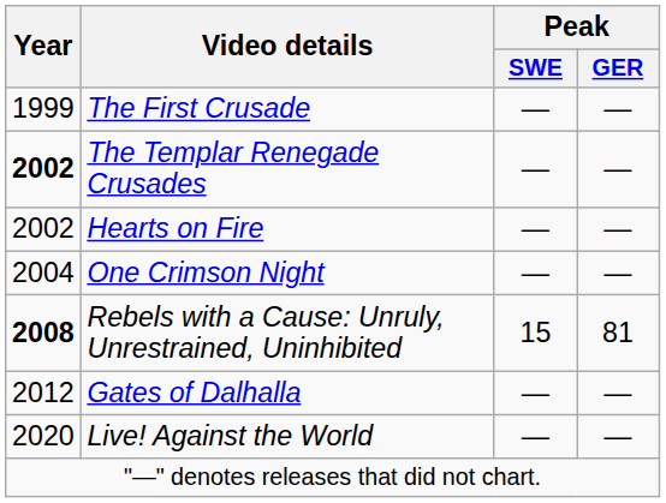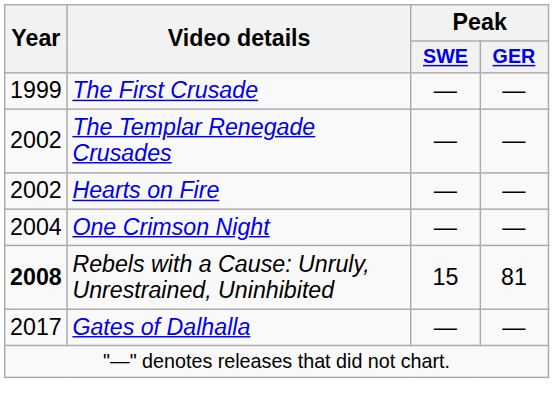The Templar Renegade Crusades | Year: bold -> normal
Gates of Dalhalla | Year: 2012 -> 2017
- row: 2020 | Live! Against the World | — | —
